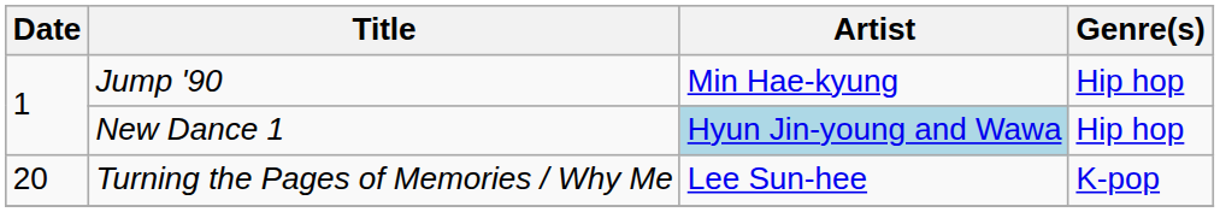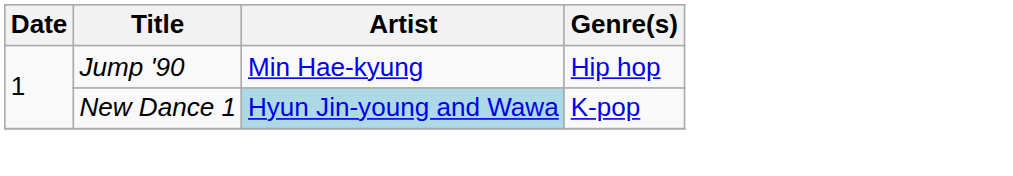New Dance 1 | Genre(s): Hip hop -> K-pop
- row: 20 | Turning the Pages of Memories / Why Me | Lee Sun-hee | K-pop
